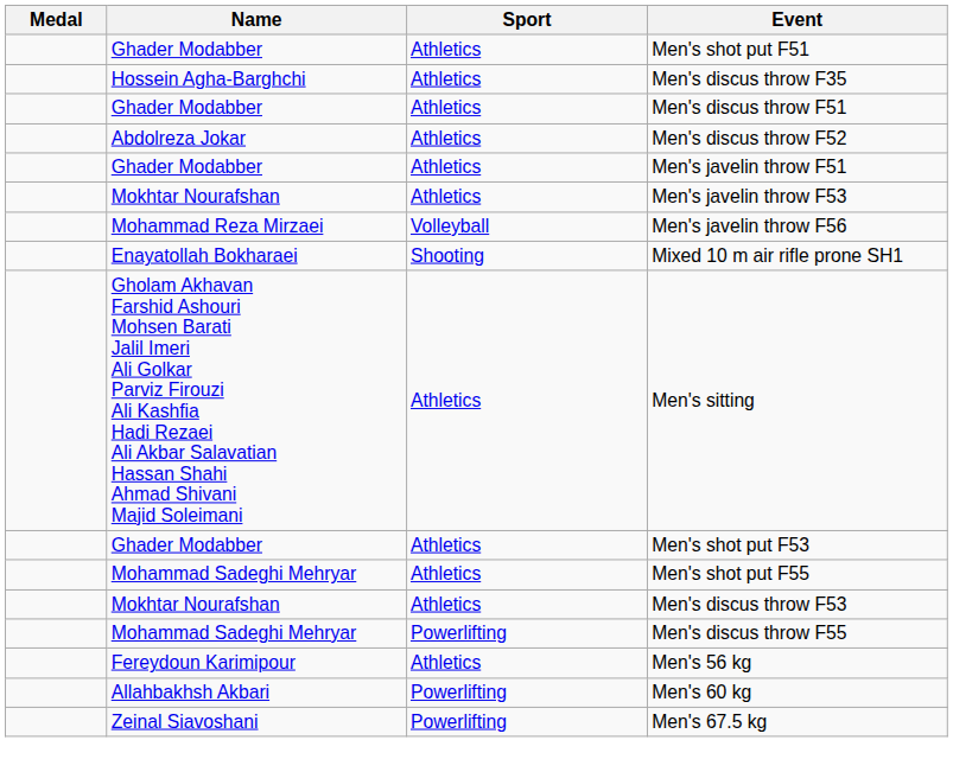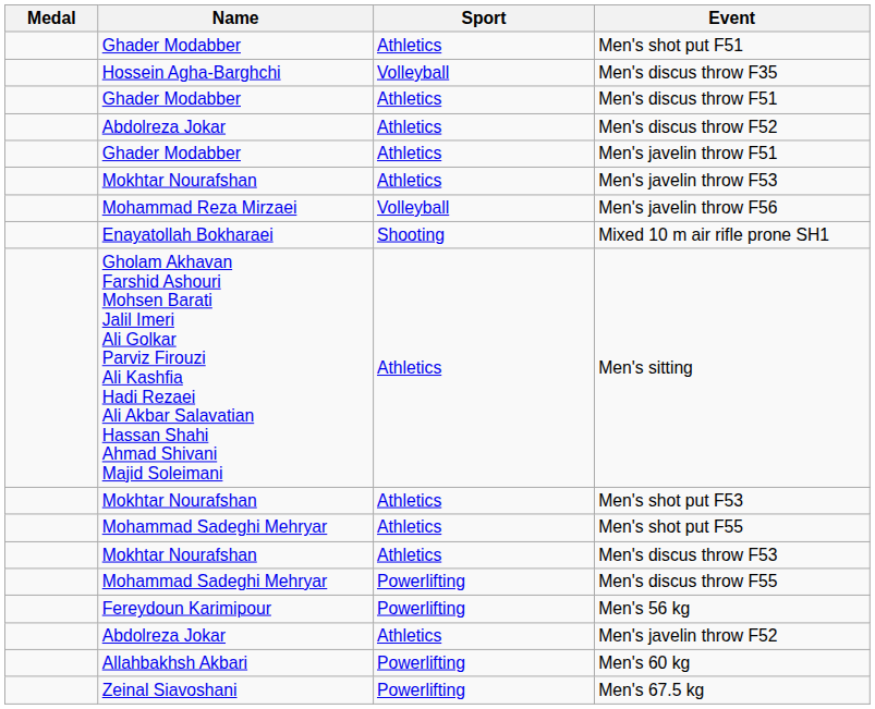Men's discus throw F35 | Sport: Athletics -> Volleyball
Men's shot put F53 | Name: Ghader Modabber -> Mokhtar Nourafshan
Men's 56 kg | Sport: Athletics -> Powerlifting
+ row: Abdolreza Jokar | Athletics | Men's javelin throw F52
